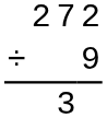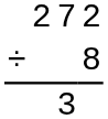÷ | column 4: 9 -> 8
